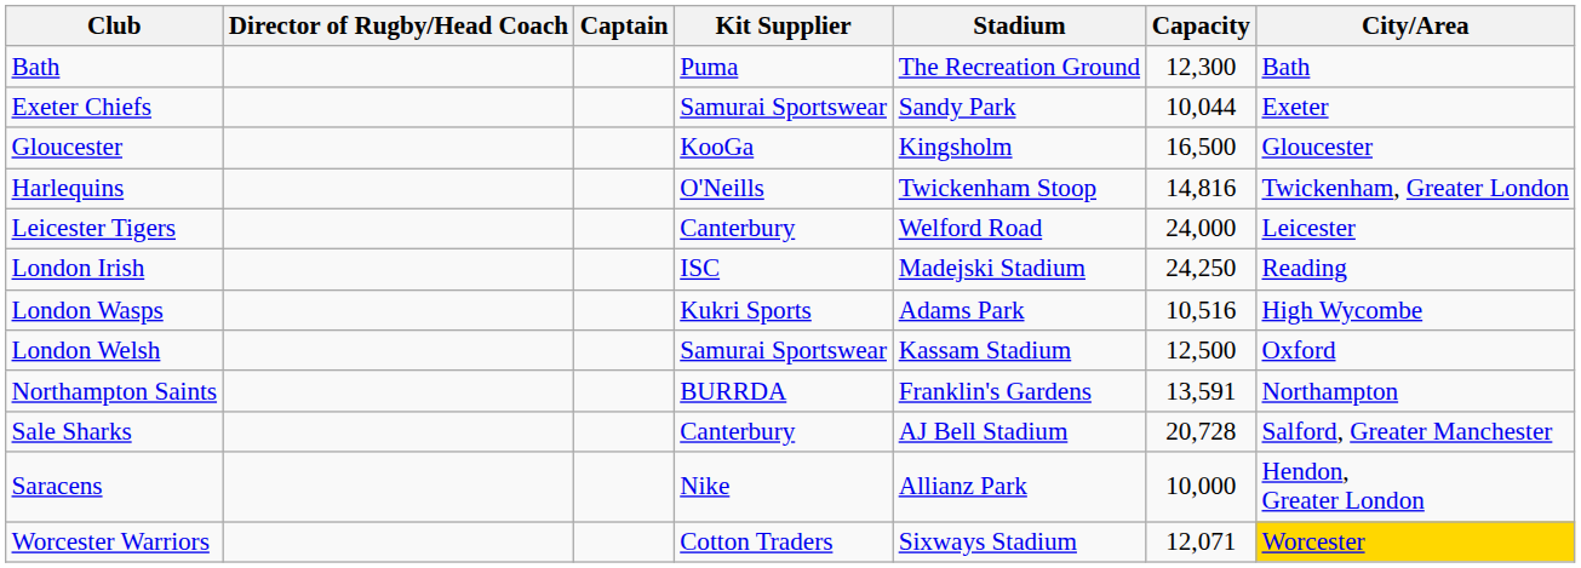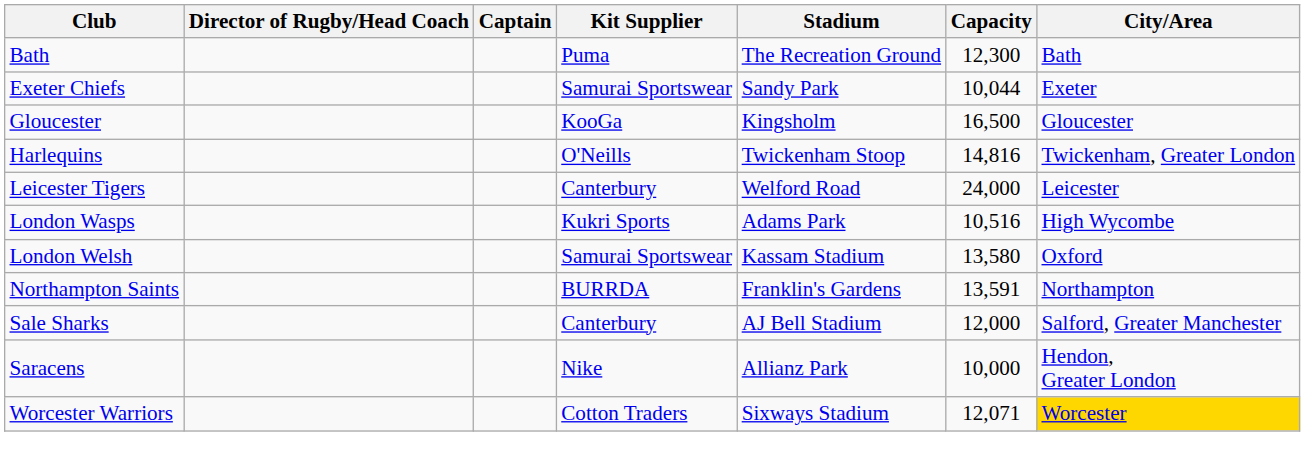- row: London Irish | ISC | Madejski Stadium | 24,250 | Reading
London Welsh | Capacity: 12,500 -> 13,580
Sale Sharks | Capacity: 20,728 -> 12,000
